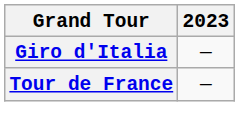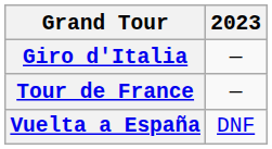+ row: Vuelta a España | DNF
